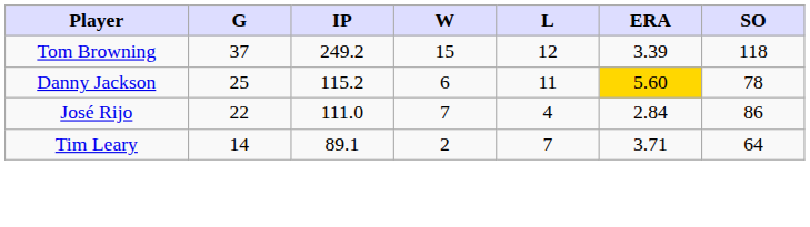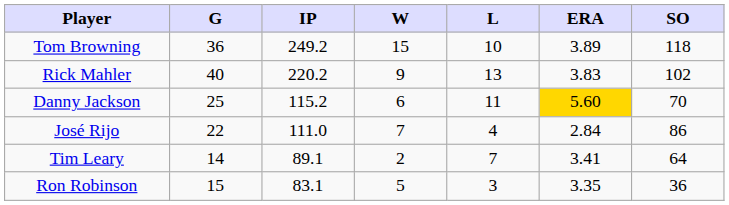Tom Browning | G: 37 -> 36
Tom Browning | L: 12 -> 10
Tom Browning | ERA: 3.39 -> 3.89
+ row: Rick Mahler | 40 | 220.2 | 9 | 13 | 3.83 | 102
Danny Jackson | SO: 78 -> 70
Tim Leary | ERA: 3.71 -> 3.41
+ row: Ron Robinson | 15 | 83.1 | 5 | 3 | 3.35 | 36
